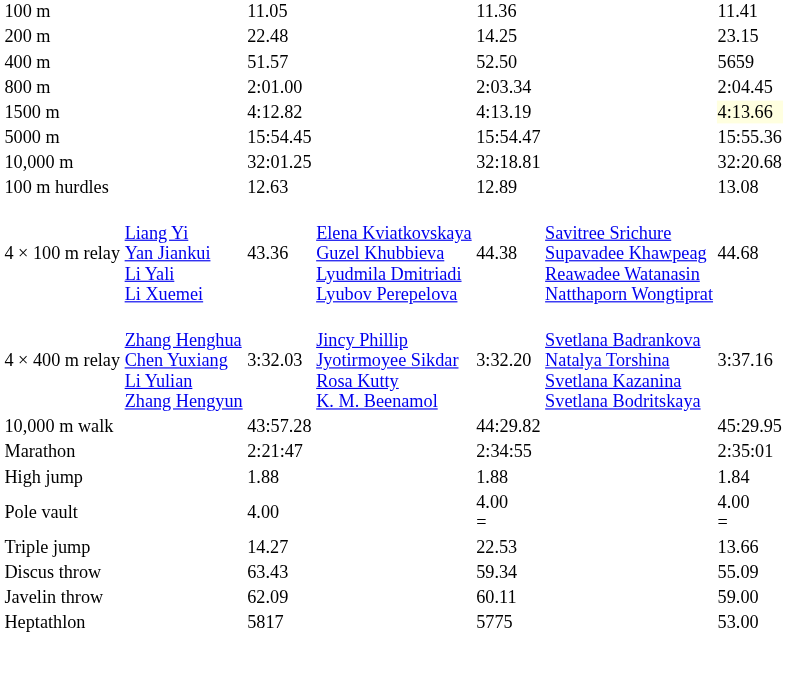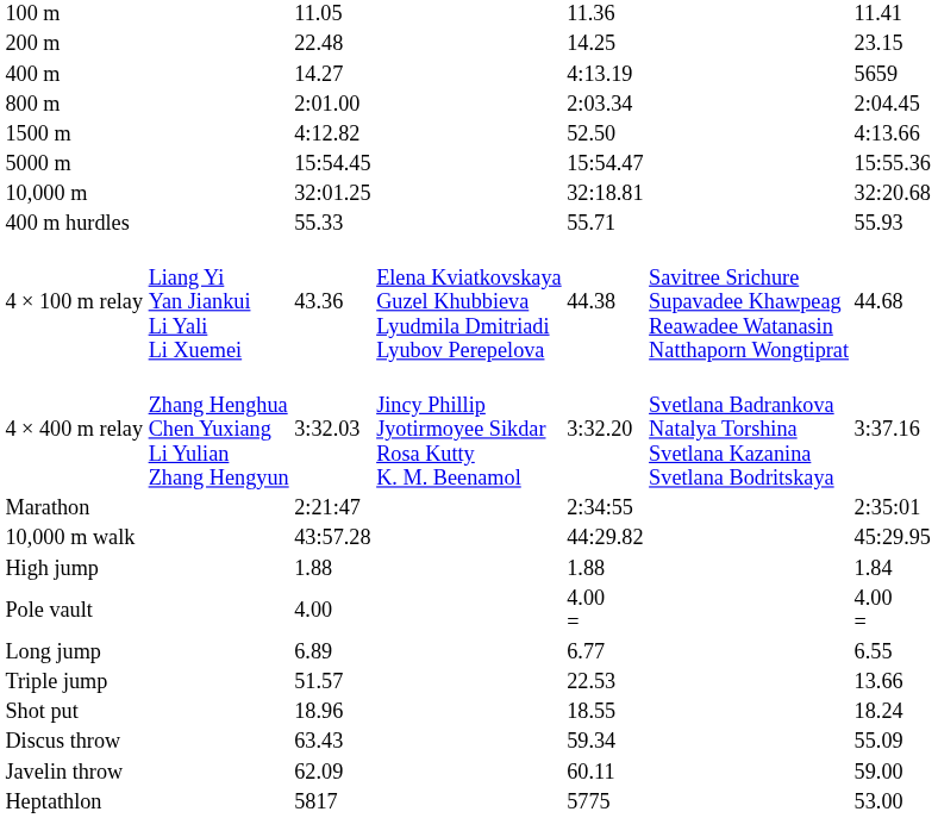400 m | column 3: 51.57 -> 14.27
400 m | column 5: 52.50 -> 4:13.19
1500 m | column 5: 4:13.19 -> 52.50
1500 m | column 7: lightyellow background -> no background
- row: 100 m hurdles | 12.63 | 12.89 | 13.08
+ row: 400 m hurdles | 55.33 | 55.71 | 55.93
rows swapped: Marathon <-> 10,000 m walk
+ row: Long jump | 6.89 | 6.77 | 6.55
Triple jump | column 3: 14.27 -> 51.57
+ row: Shot put | 18.96 | 18.55 | 18.24
